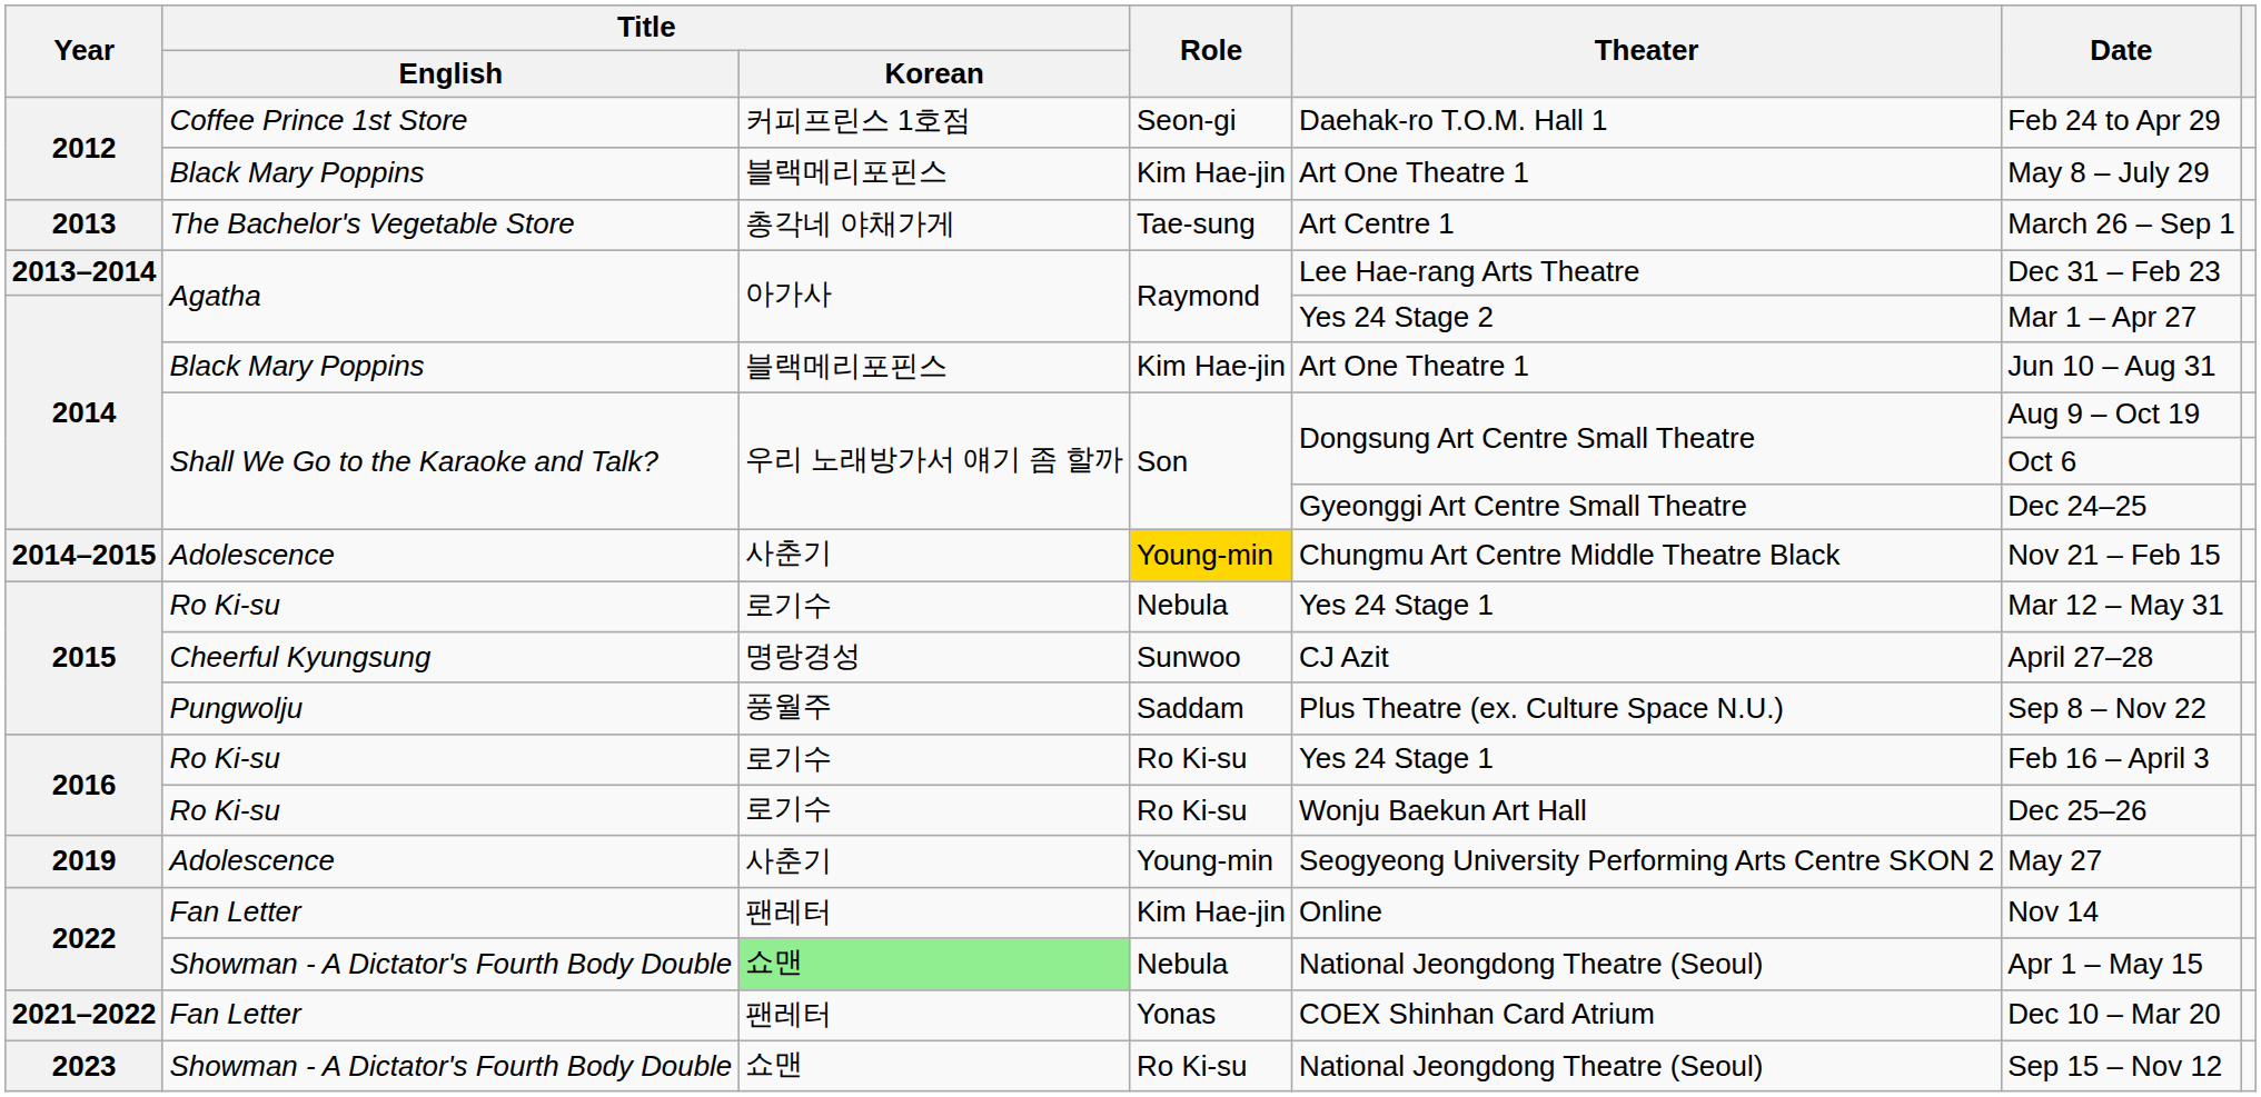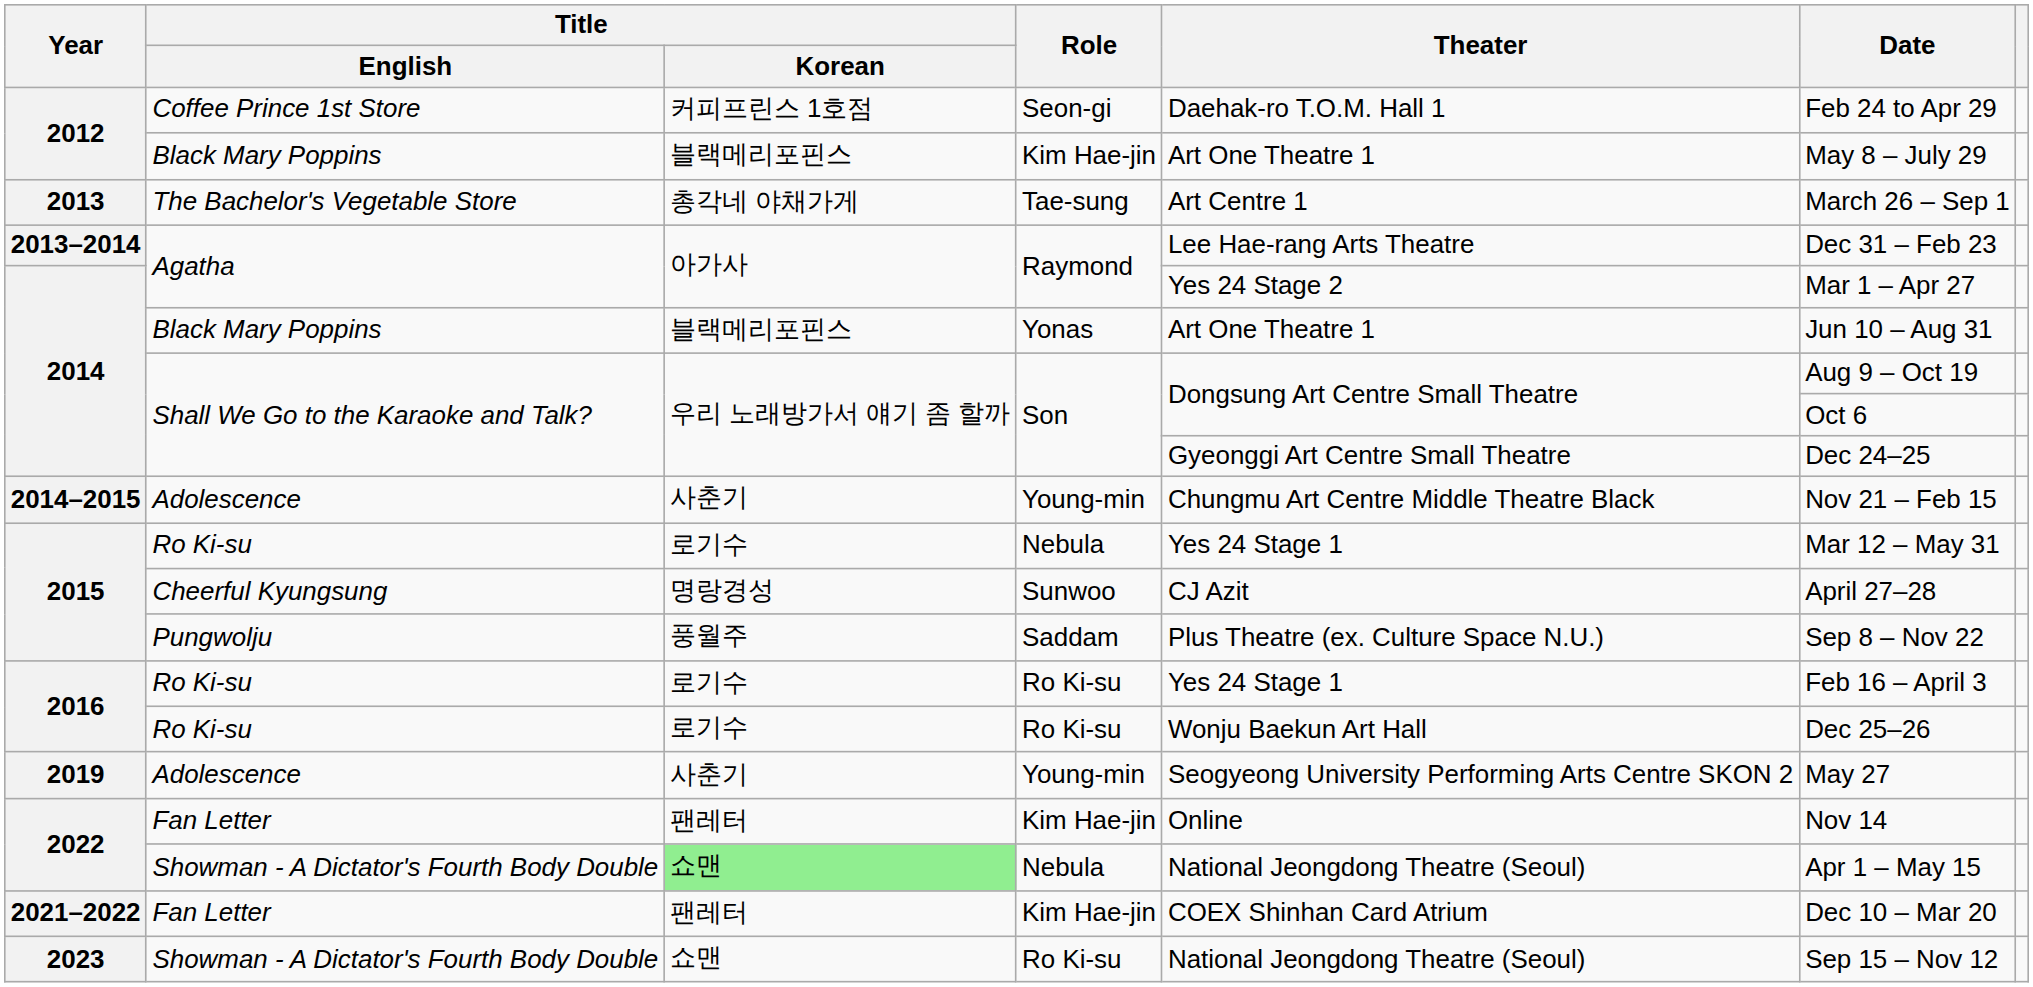2014 / Black Mary Poppins | Role: Kim Hae-jin -> Yonas
2014–2015 | Role: gold background -> no background
2021–2022 | Role: Yonas -> Kim Hae-jin
